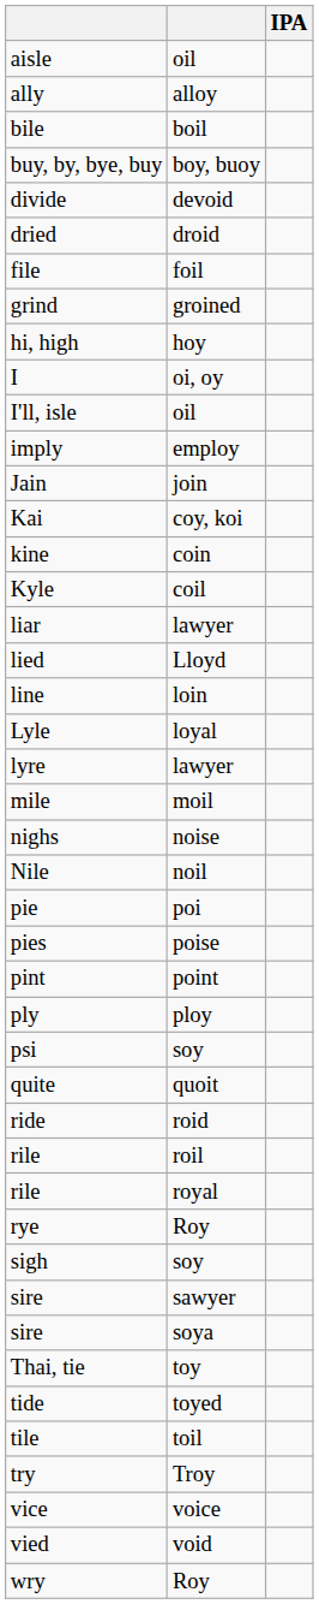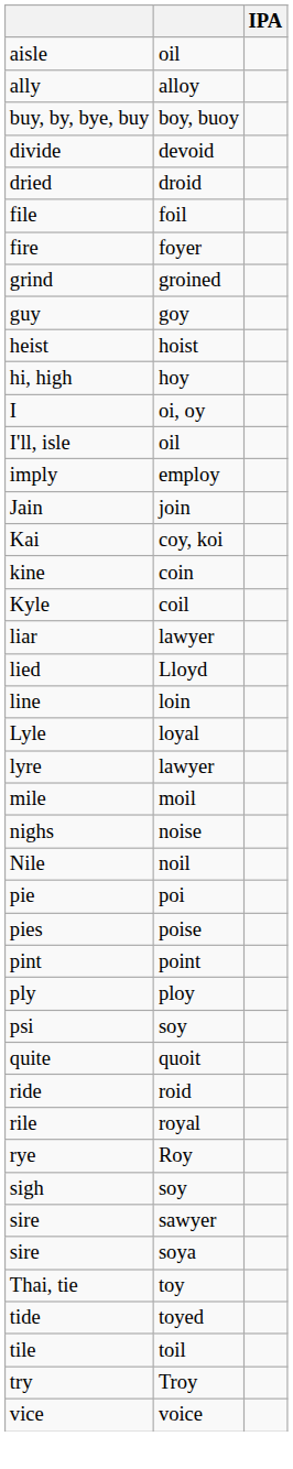- row: bile | boil
+ row: fire | foyer
+ row: guy | goy
+ row: heist | hoist
- row: rile | roil
- row: vied | void
- row: wry | Roy
